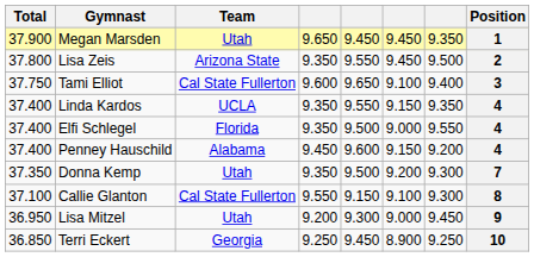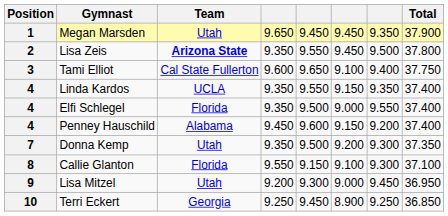columns swapped: Position <-> Total
Lisa Zeis | Team: normal -> bold
Callie Glanton | Team: Cal State Fullerton -> Florida
